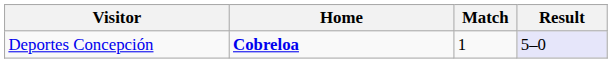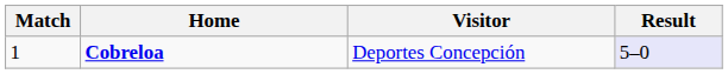columns swapped: Match <-> Visitor
